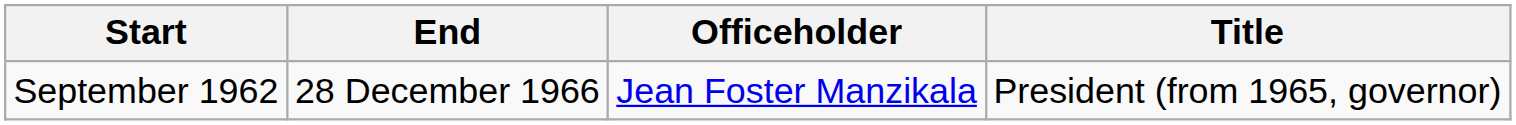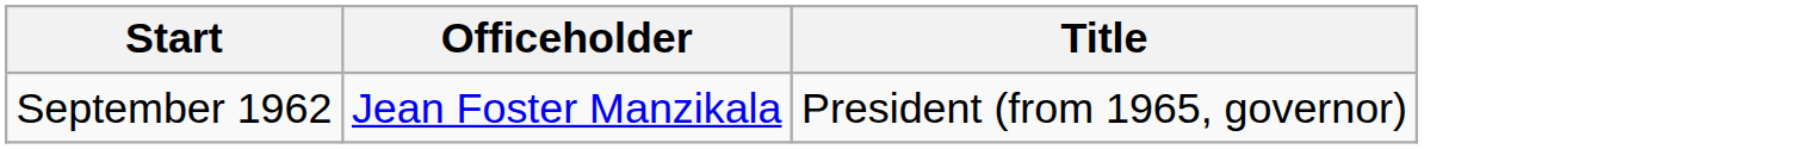- column: End | 28 December 1966
